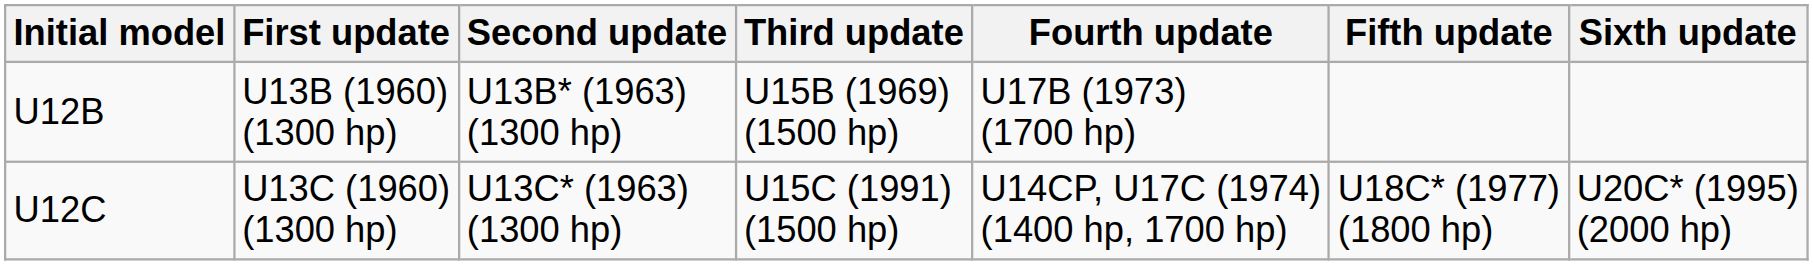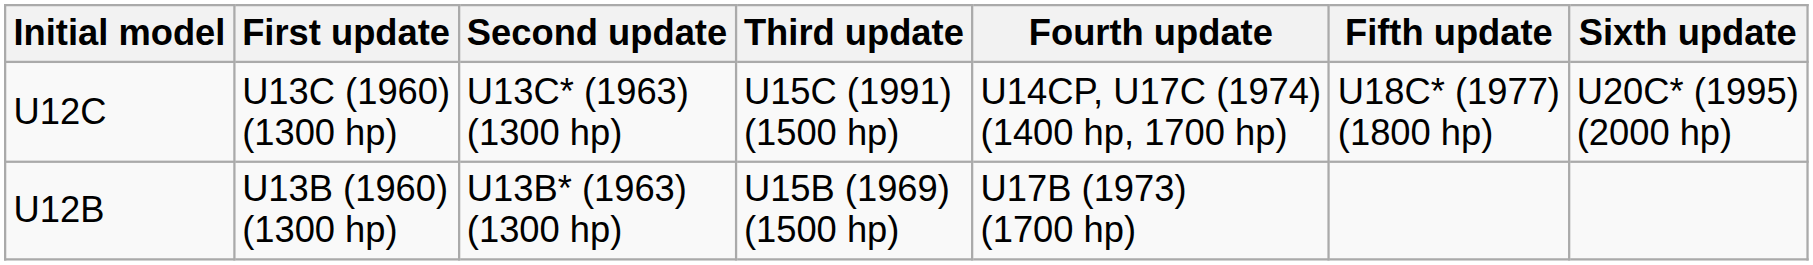rows swapped: U12B <-> U12C
